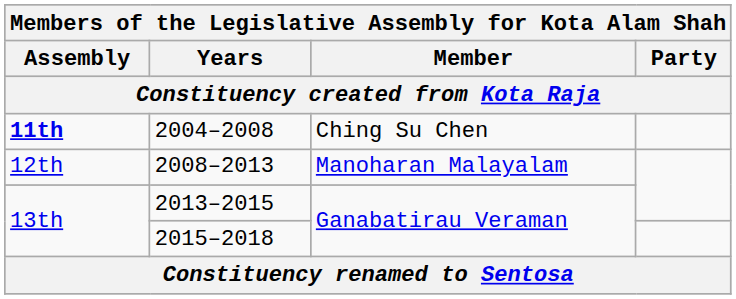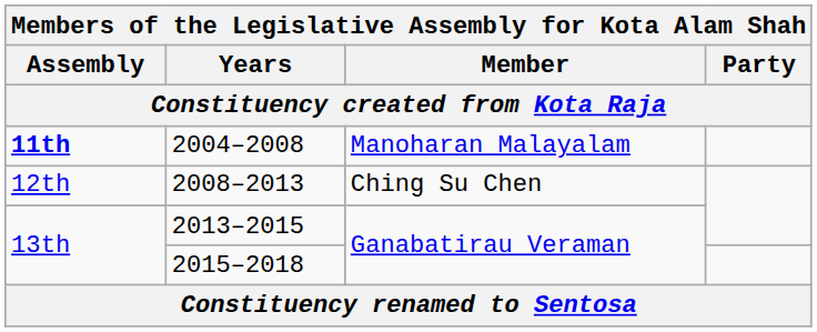2004–2008 | Member: Ching Su Chen -> Manoharan Malayalam
2008–2013 | Member: Manoharan Malayalam -> Ching Su Chen
